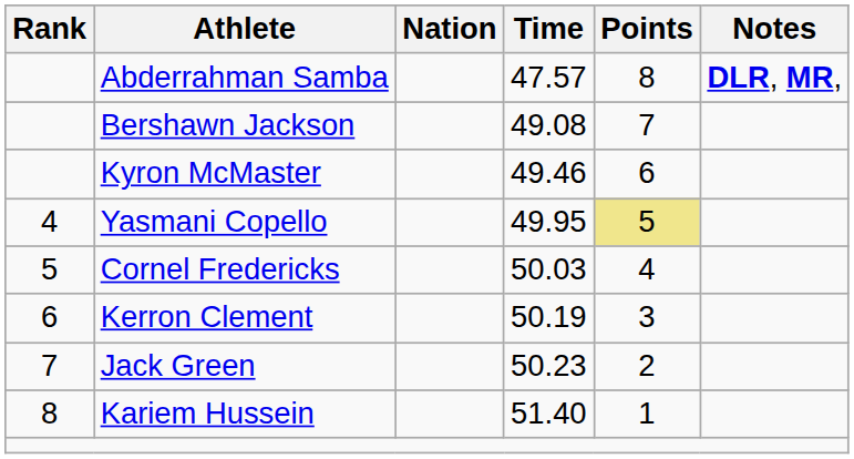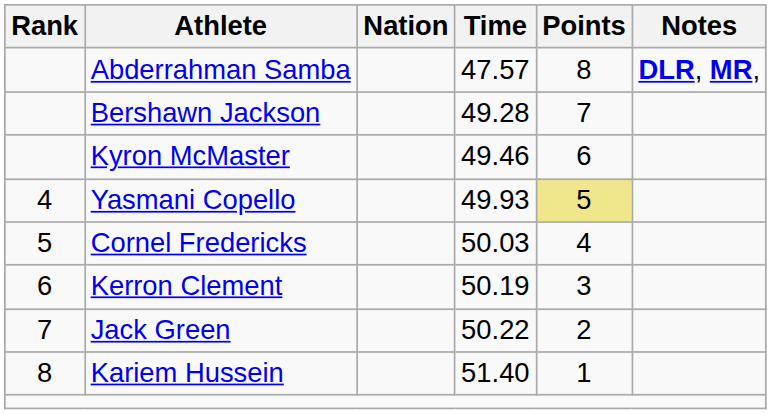Bershawn Jackson | Time: 49.08 -> 49.28
Yasmani Copello | Time: 49.95 -> 49.93
Jack Green | Time: 50.23 -> 50.22
